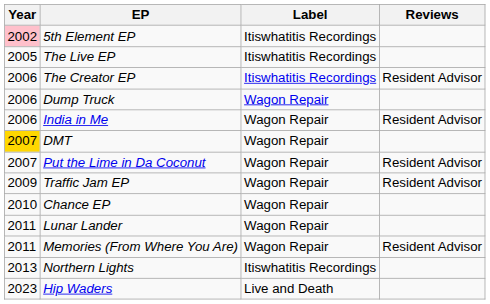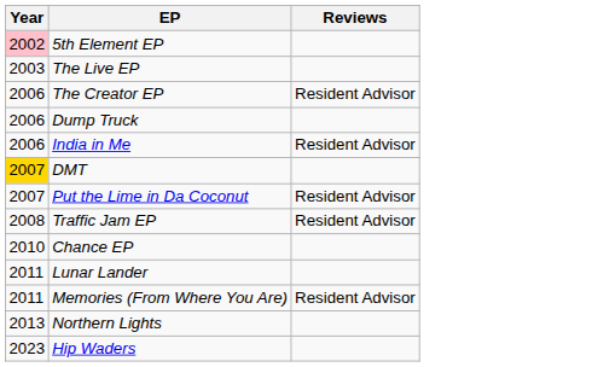- column: Label | Itiswhatitis Recordings | Itiswhatitis Recordings | Itiswhatitis Recordings | Wagon Repair | Wagon Repair | Wagon Repair | Wagon Repair | Wagon Repair | Wagon Repair | Wagon Repair | Wagon Repair | Itiswhatitis Recordings | Live and Death
The Live EP | Year: 2005 -> 2003
Traffic Jam EP | Year: 2009 -> 2008
